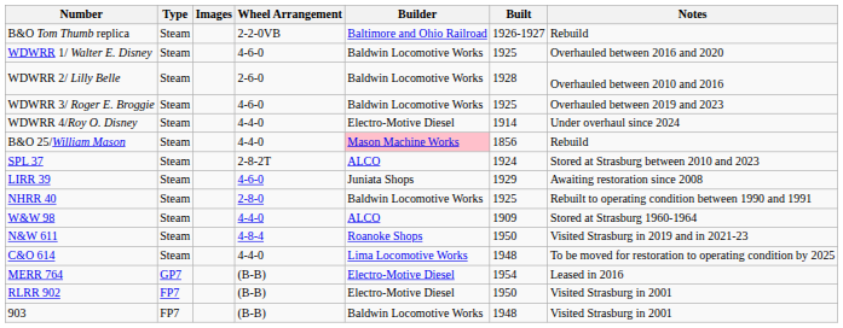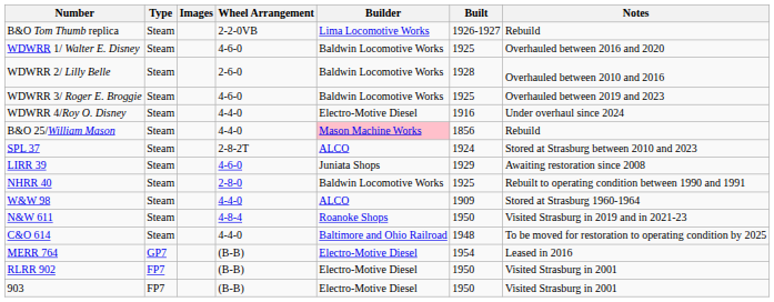B&O Tom Thumb replica | Builder: Baltimore and Ohio Railroad -> Lima Locomotive Works
WDWRR 4/Roy O. Disney | Built: 1914 -> 1916
C&O 614 | Builder: Lima Locomotive Works -> Baltimore and Ohio Railroad
903 | Builder: Baldwin Locomotive Works -> Electro-Motive Diesel
903 | Built: 1948 -> 1950
